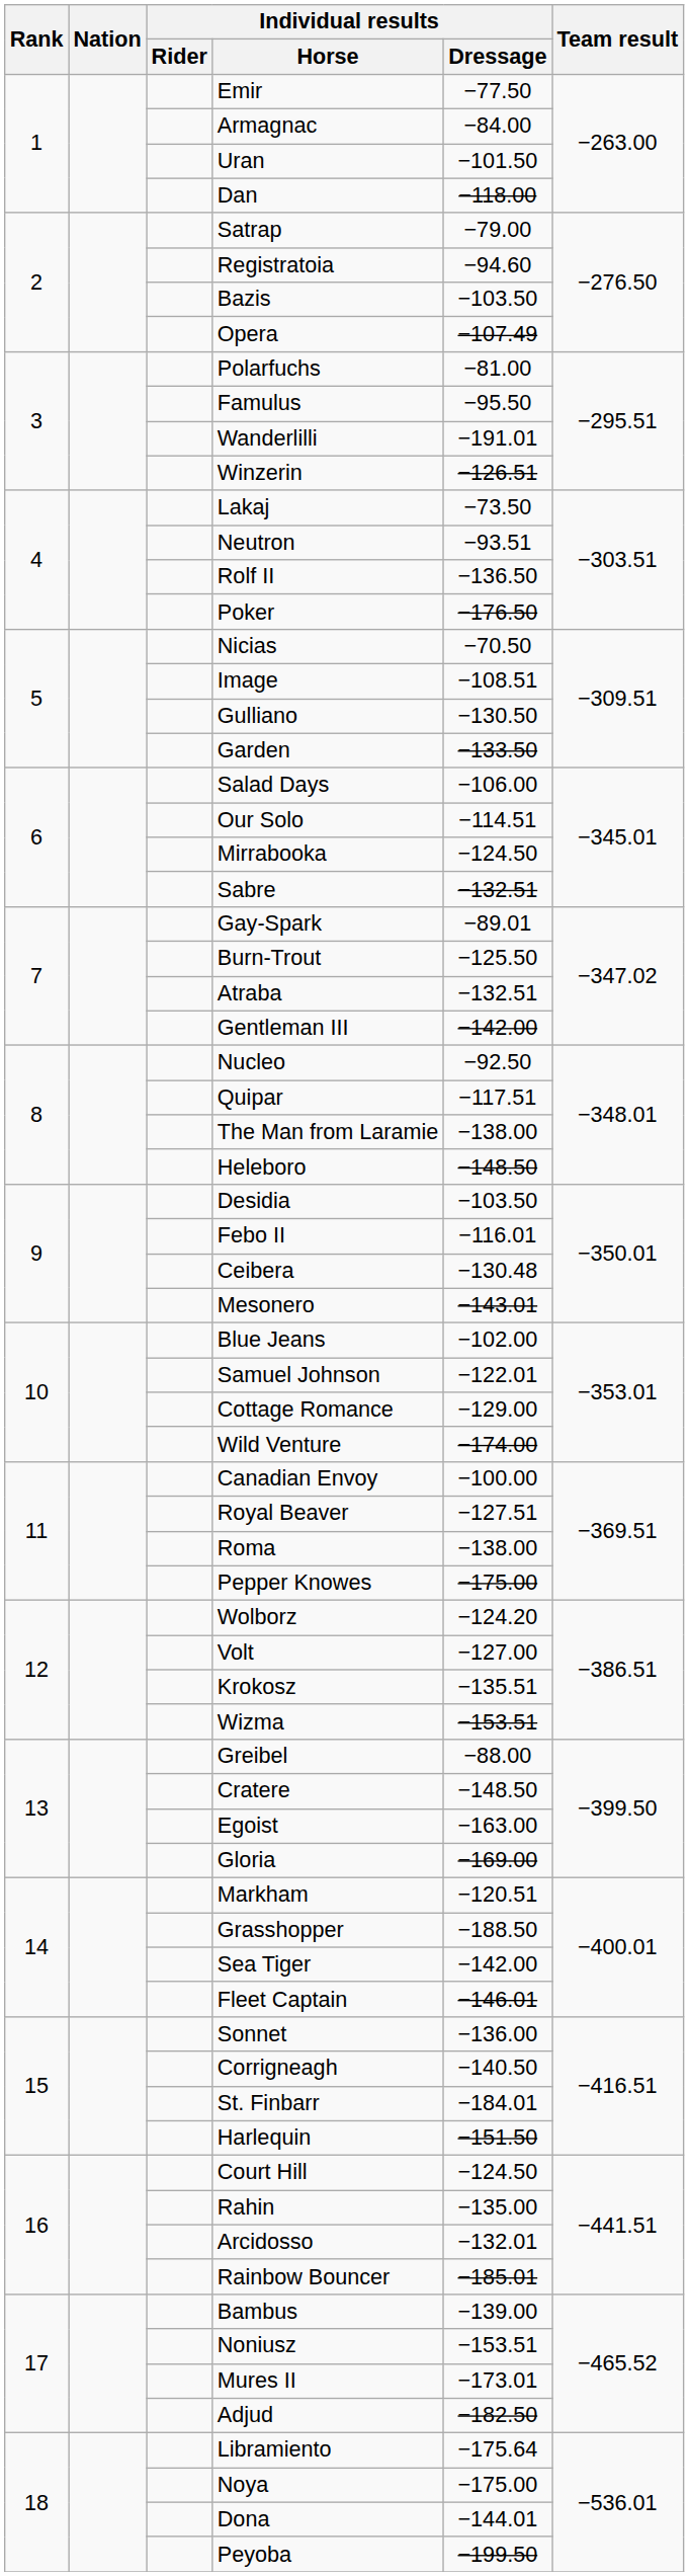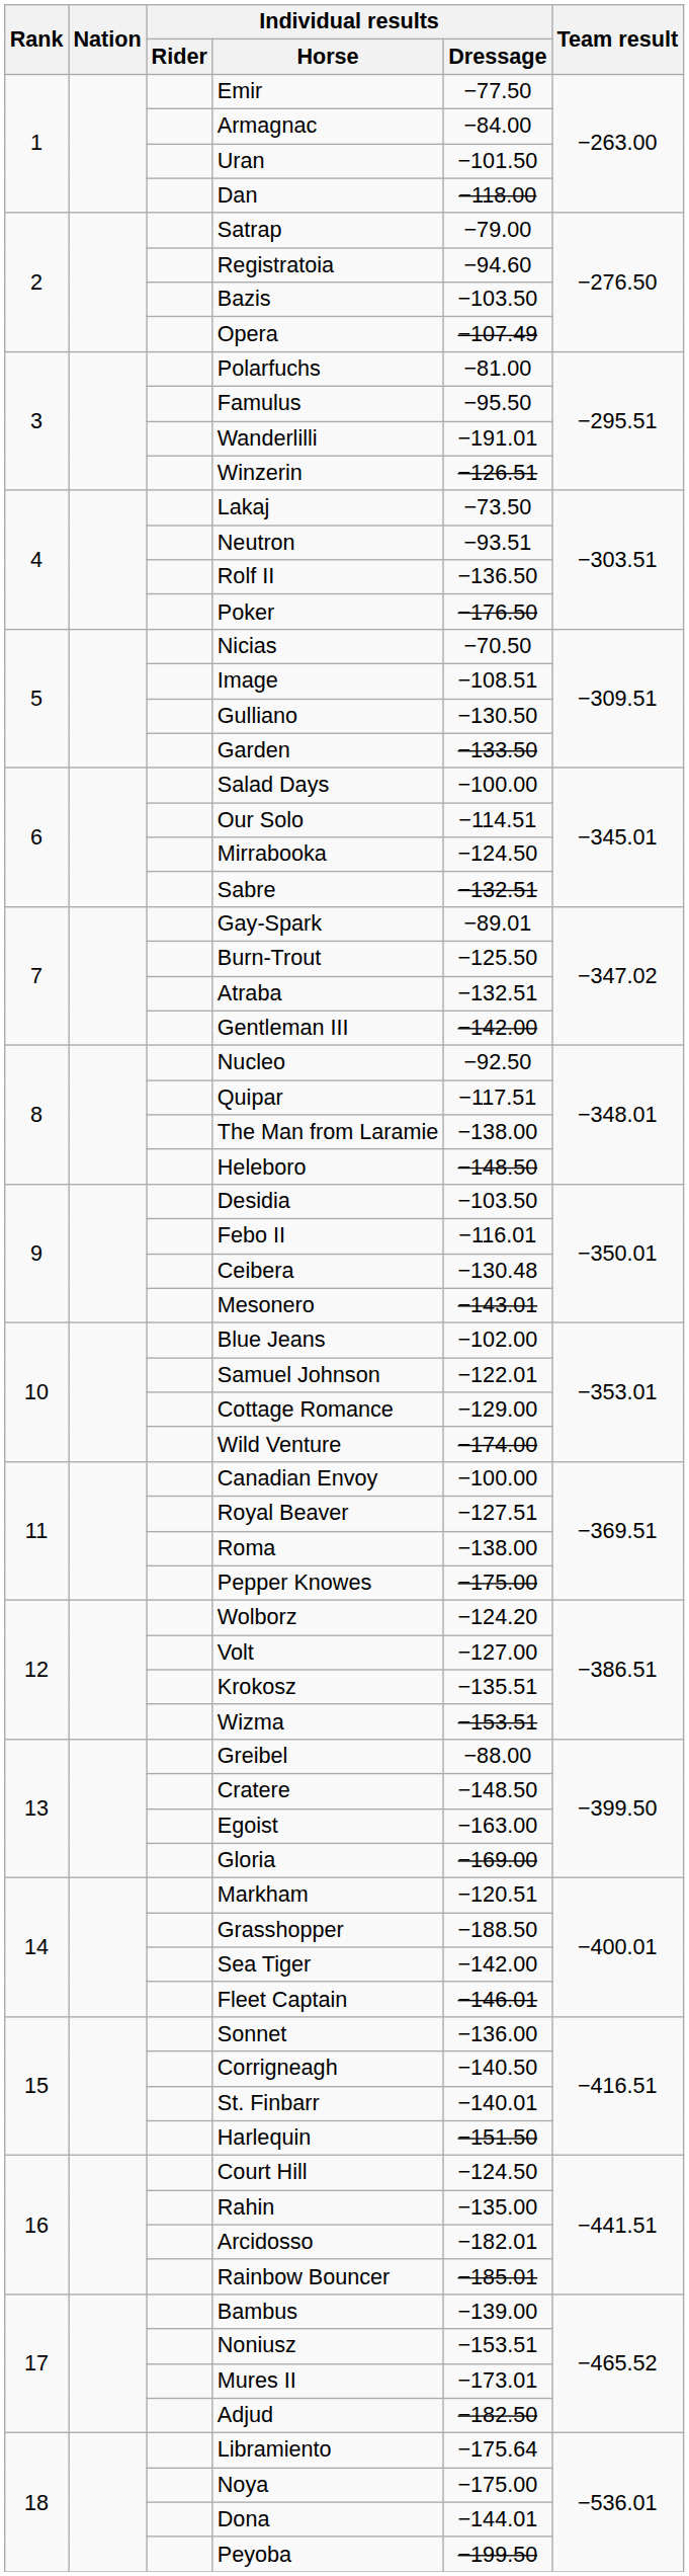Salad Days | Individual results / Dressage: −106.00 -> −100.00
St. Finbarr | Individual results / Dressage: −184.01 -> −140.01
Arcidosso | Individual results / Dressage: −132.01 -> −182.01
